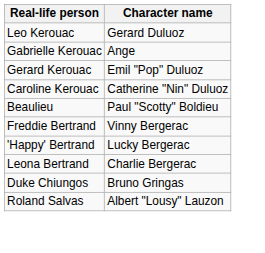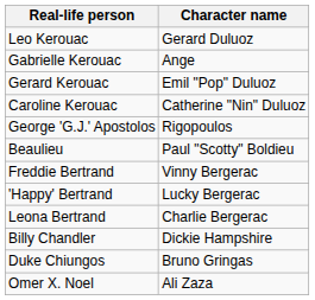+ row: George 'G.J.' Apostolos | Rigopoulos
+ row: Billy Chandler | Dickie Hampshire
+ row: Omer X. Noel | Ali Zaza
- row: Roland Salvas | Albert "Lousy" Lauzon
